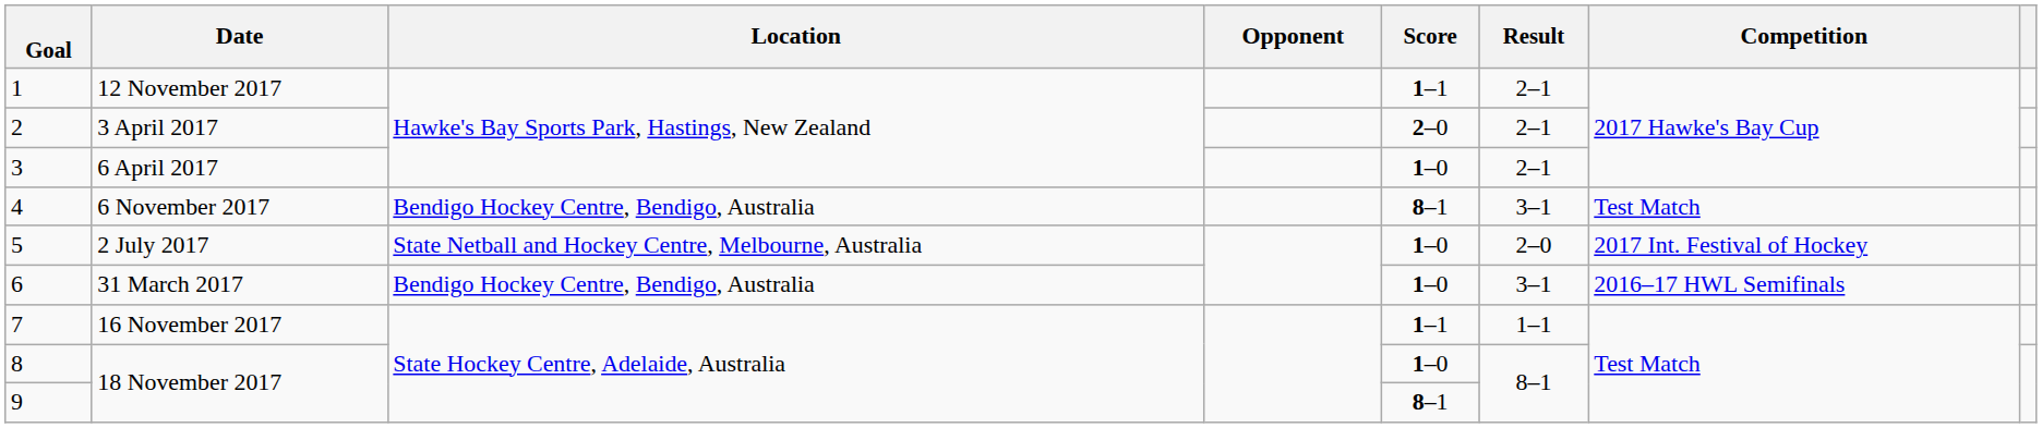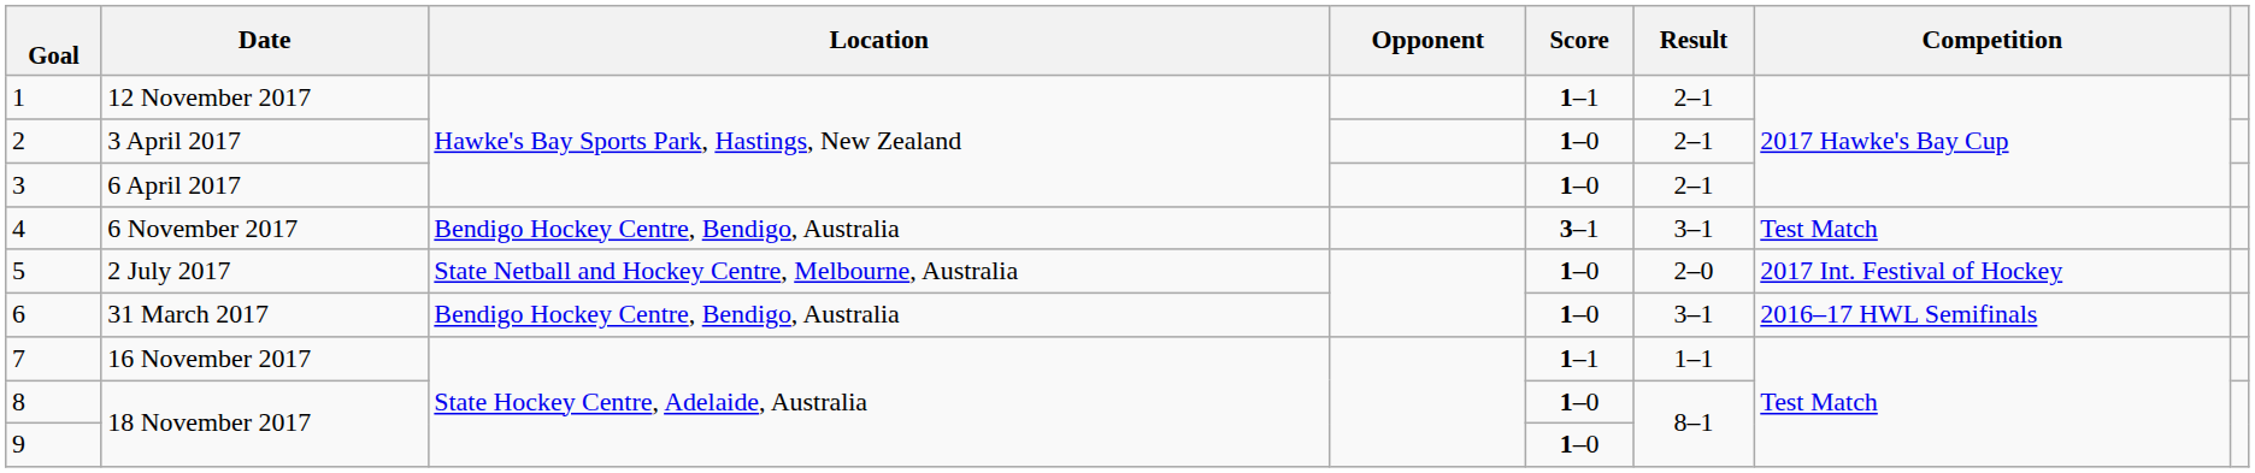2 | Score: 2–0 -> 1–0
4 | Score: 8–1 -> 3–1
9 | Score: 8–1 -> 1–0
